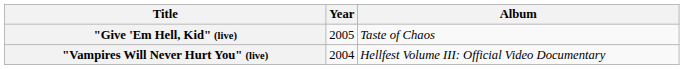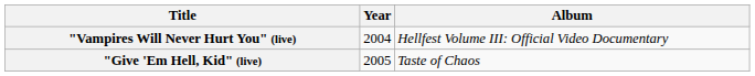rows swapped: "Vampires Will Never Hurt You" (live) <-> "Give 'Em Hell, Kid" (live)
